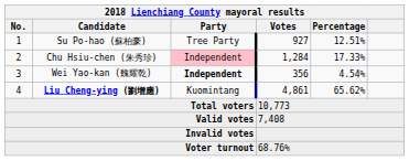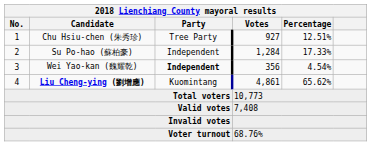1 | Candidate: Su Po-hao (蘇柏豪) -> Chu Hsiu-chen (朱秀珍)
2 | Candidate: Chu Hsiu-chen (朱秀珍) -> Su Po-hao (蘇柏豪)
2 | Party: pink background -> no background
